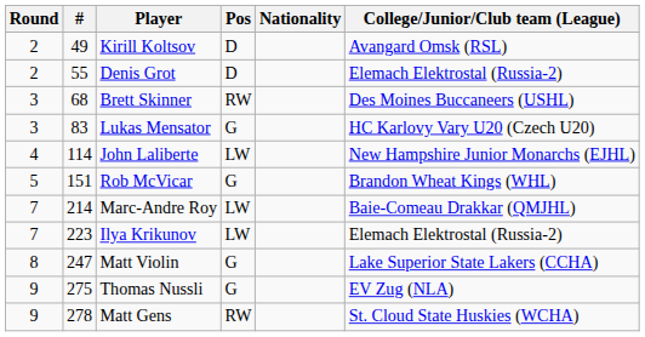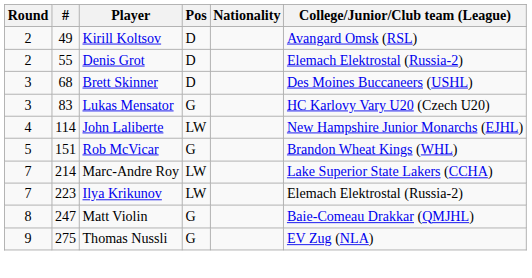Brett Skinner | Pos: RW -> D
Marc-Andre Roy | College/Junior/Club team (League): Baie-Comeau Drakkar (QMJHL) -> Lake Superior State Lakers (CCHA)
Matt Violin | College/Junior/Club team (League): Lake Superior State Lakers (CCHA) -> Baie-Comeau Drakkar (QMJHL)
- row: 9 | 278 | Matt Gens | RW | St. Cloud State Huskies (WCHA)
